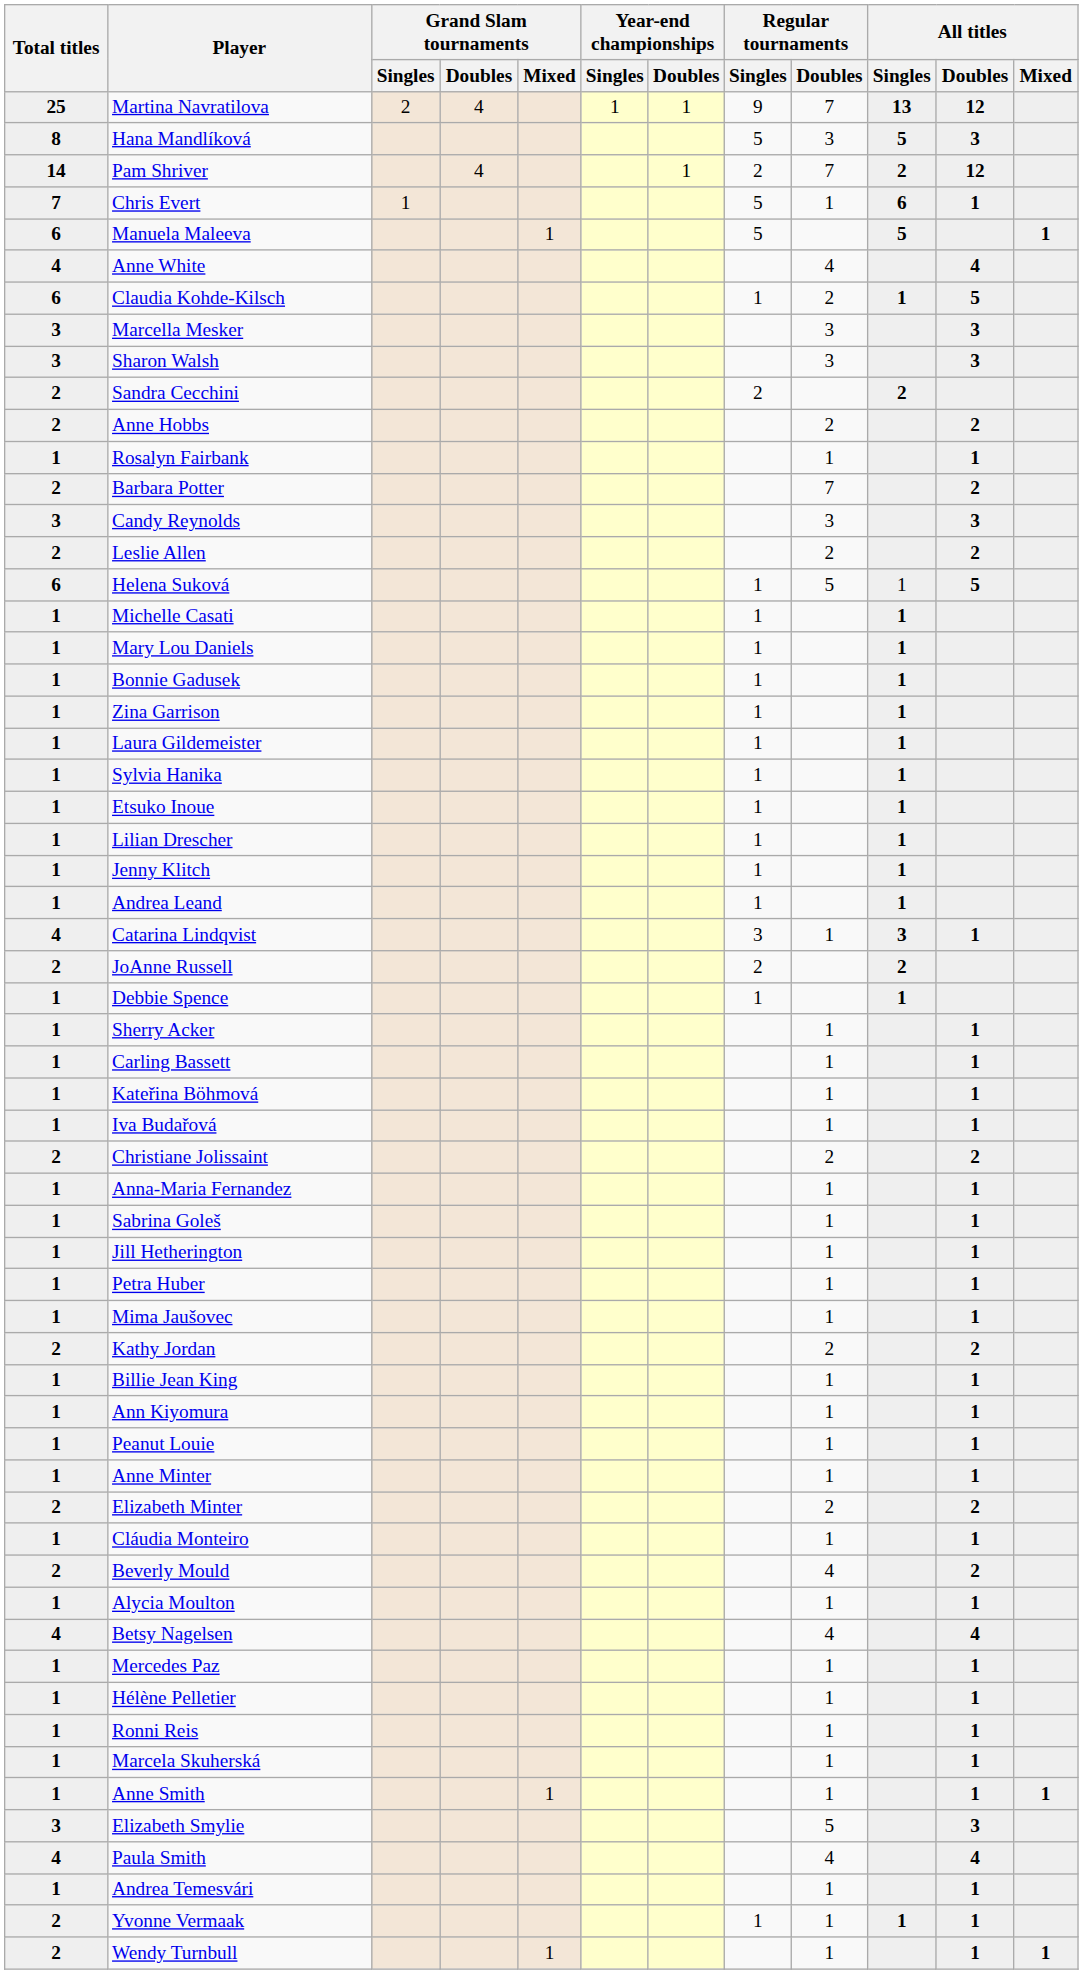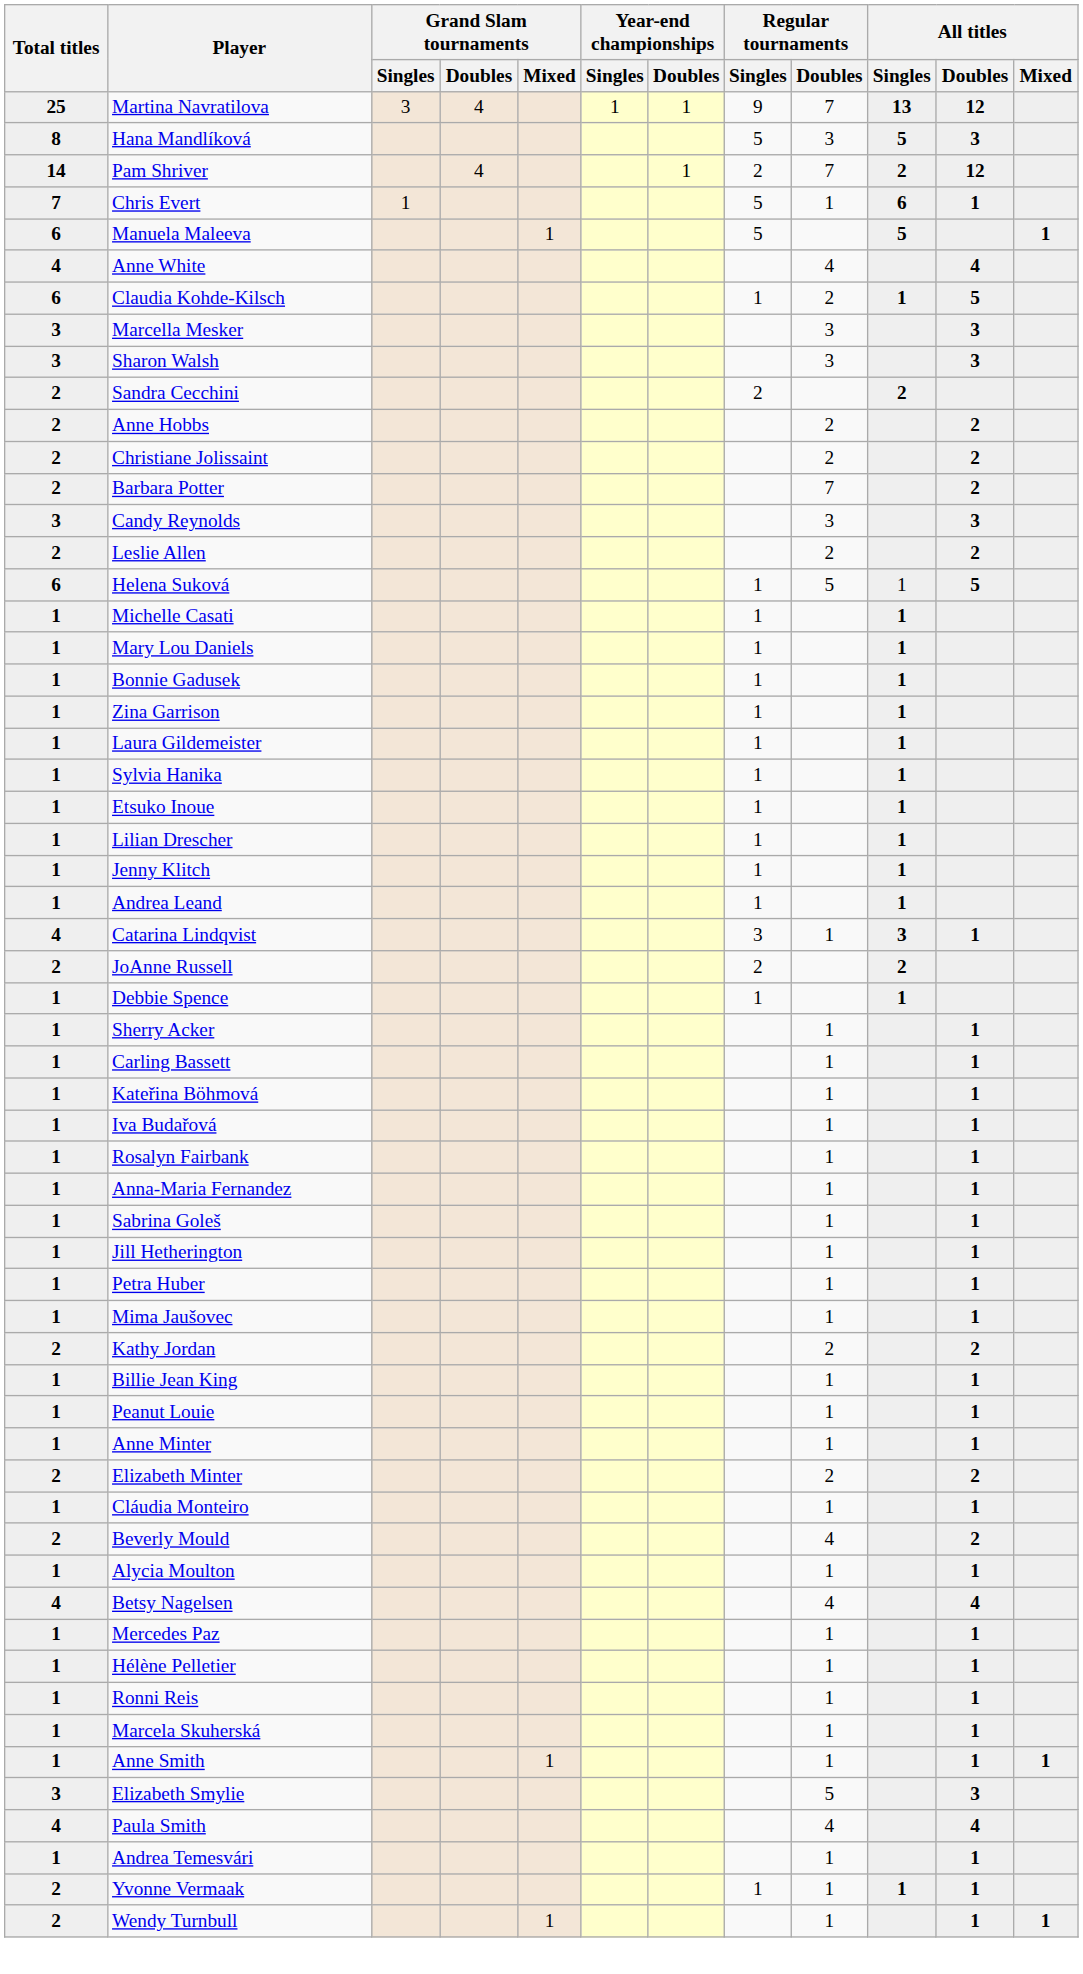Martina Navratilova | Grand Slam tournaments / Singles: 2 -> 3
rows swapped: Christiane Jolissaint <-> Rosalyn Fairbank
- row: 1 | Ann Kiyomura | 1 | 1
